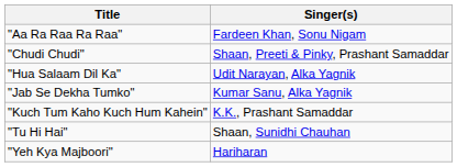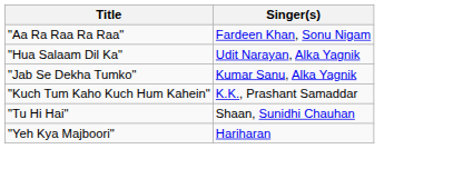- row: "Chudi Chudi" | Shaan, Preeti & Pinky, Prashant Samaddar
